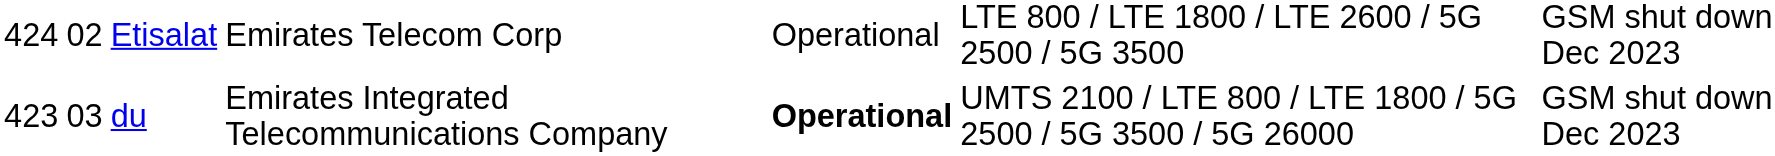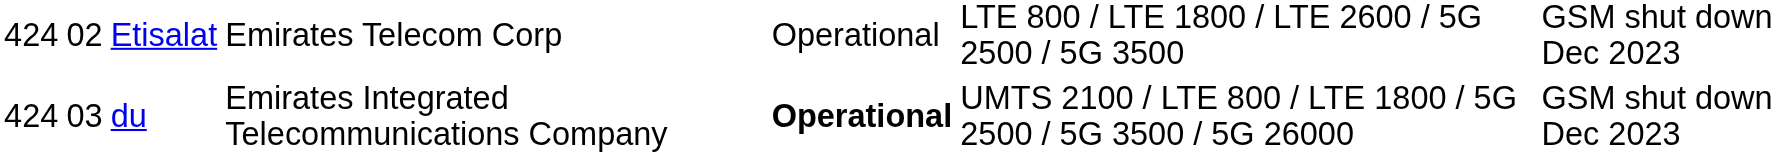du | column 1: 423 -> 424
